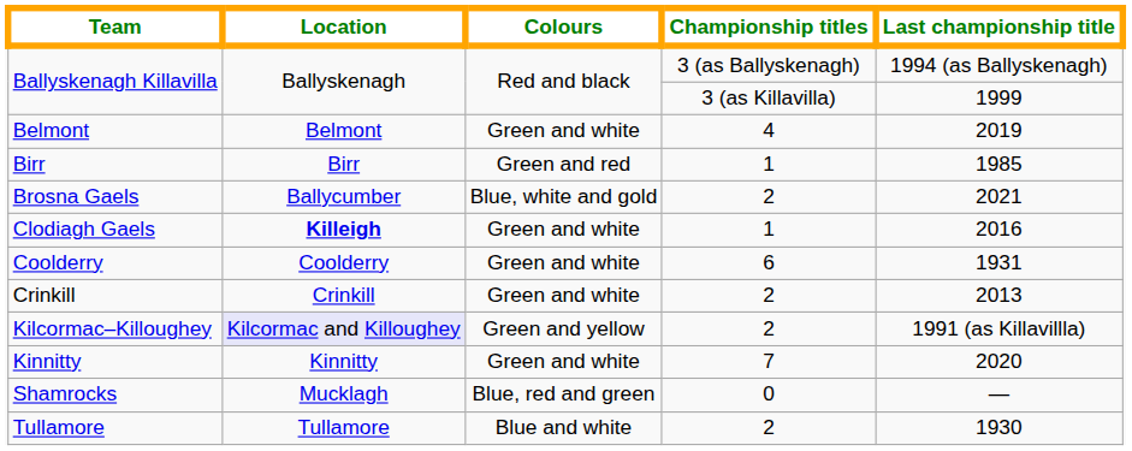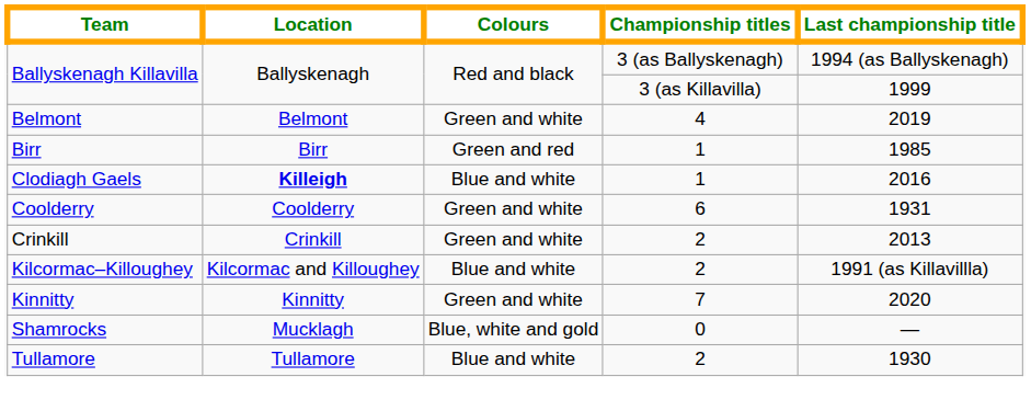- row: Brosna Gaels | Ballycumber | Blue, white and gold | 2 | 2021
Clodiagh Gaels | Colours: Green and white -> Blue and white
Kilcormac–Killoughey | Location: lavender background -> no background
Kilcormac–Killoughey | Colours: Green and yellow -> Blue and white
Shamrocks | Colours: Blue, red and green -> Blue, white and gold
